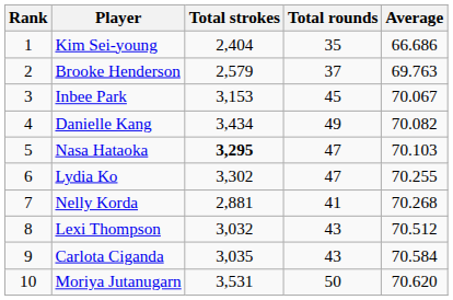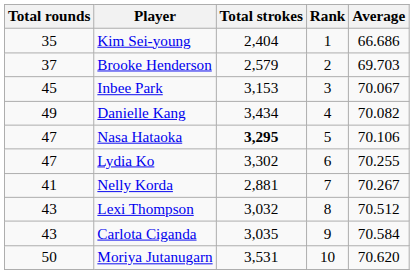columns swapped: Rank <-> Total rounds
Brooke Henderson | Average: 69.763 -> 69.703
Nasa Hataoka | Average: 70.103 -> 70.106
Nelly Korda | Average: 70.268 -> 70.267
